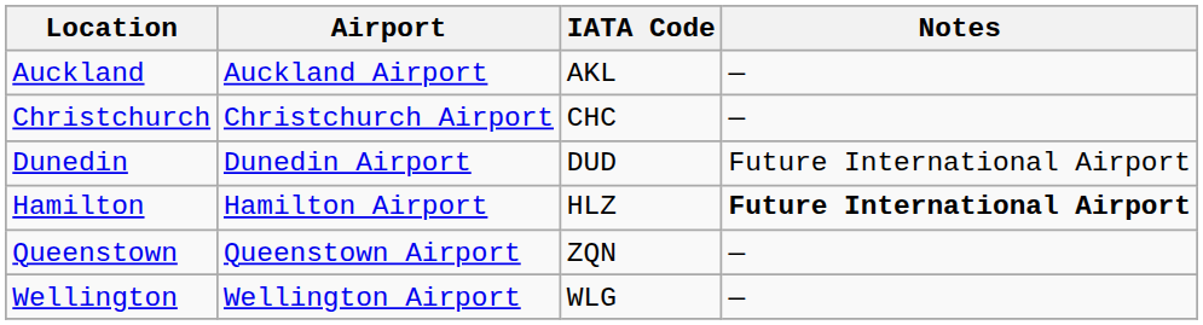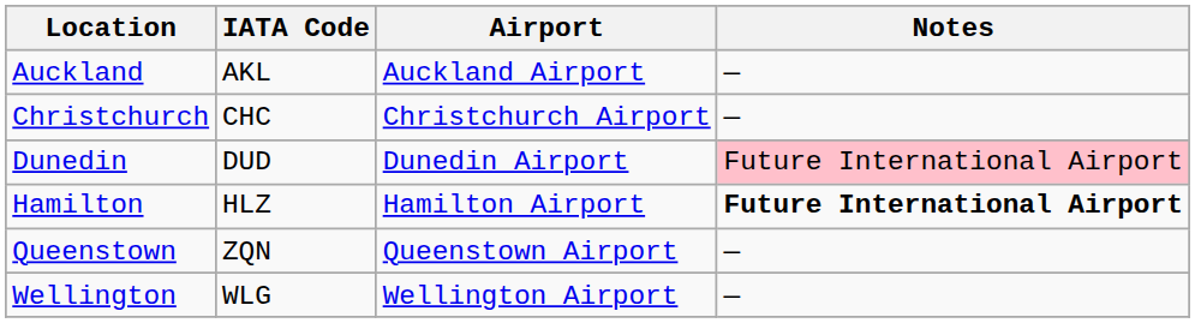columns swapped: Airport <-> IATA Code
Dunedin | Notes: no background -> pink background
